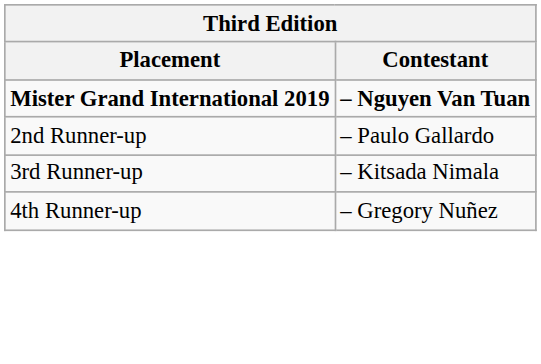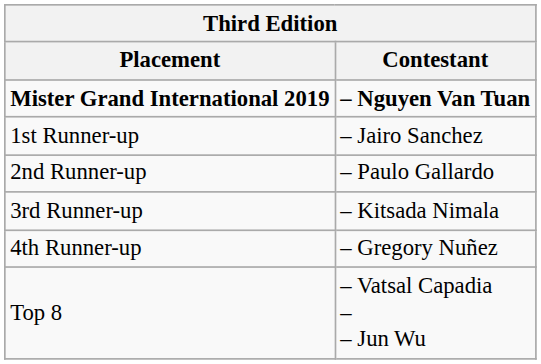+ row: 1st Runner-up | – Jairo Sanchez
+ row: Top 8 | – Vatsal Capadia – – Jun Wu
